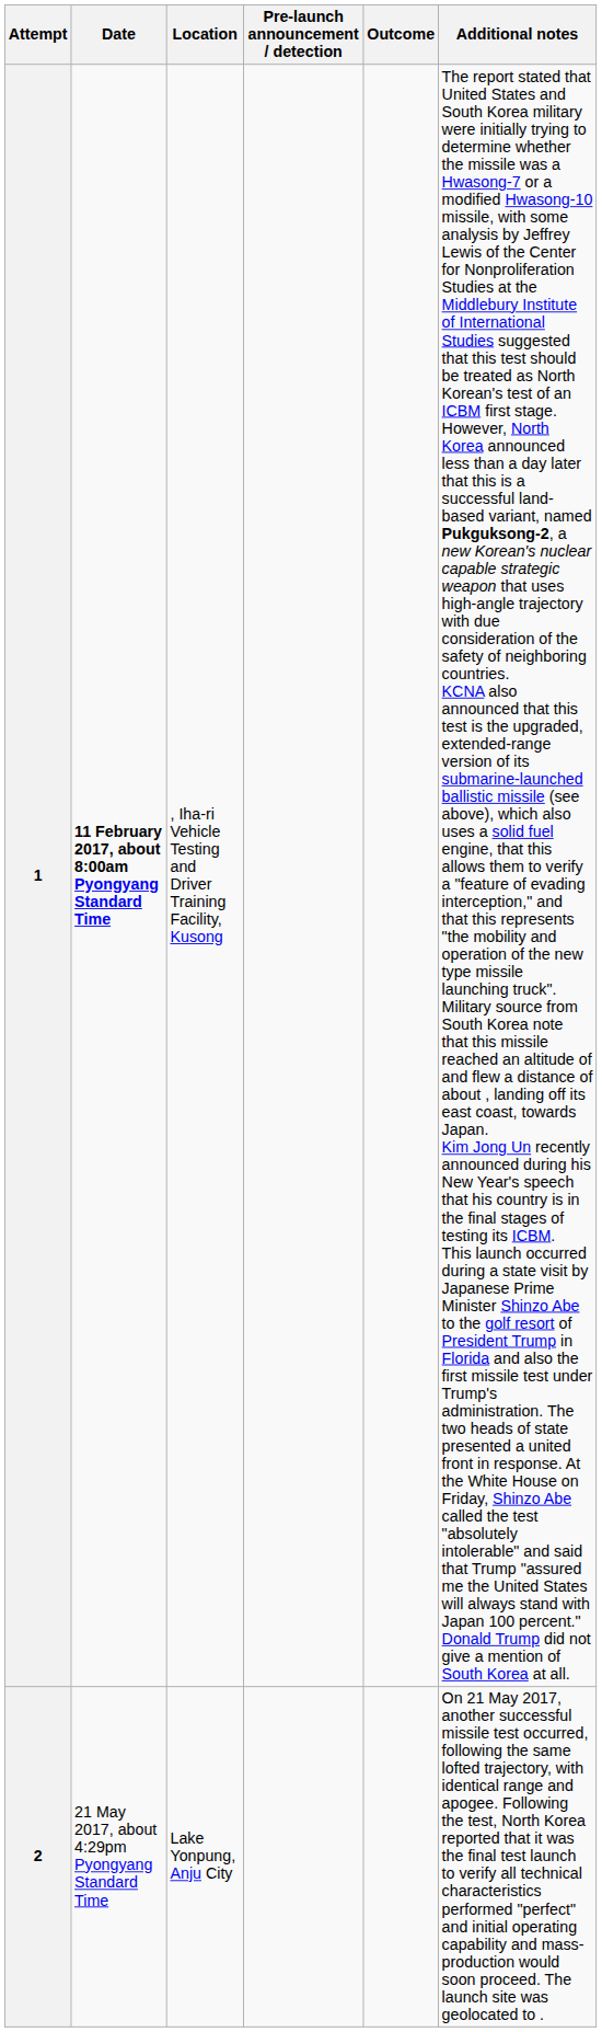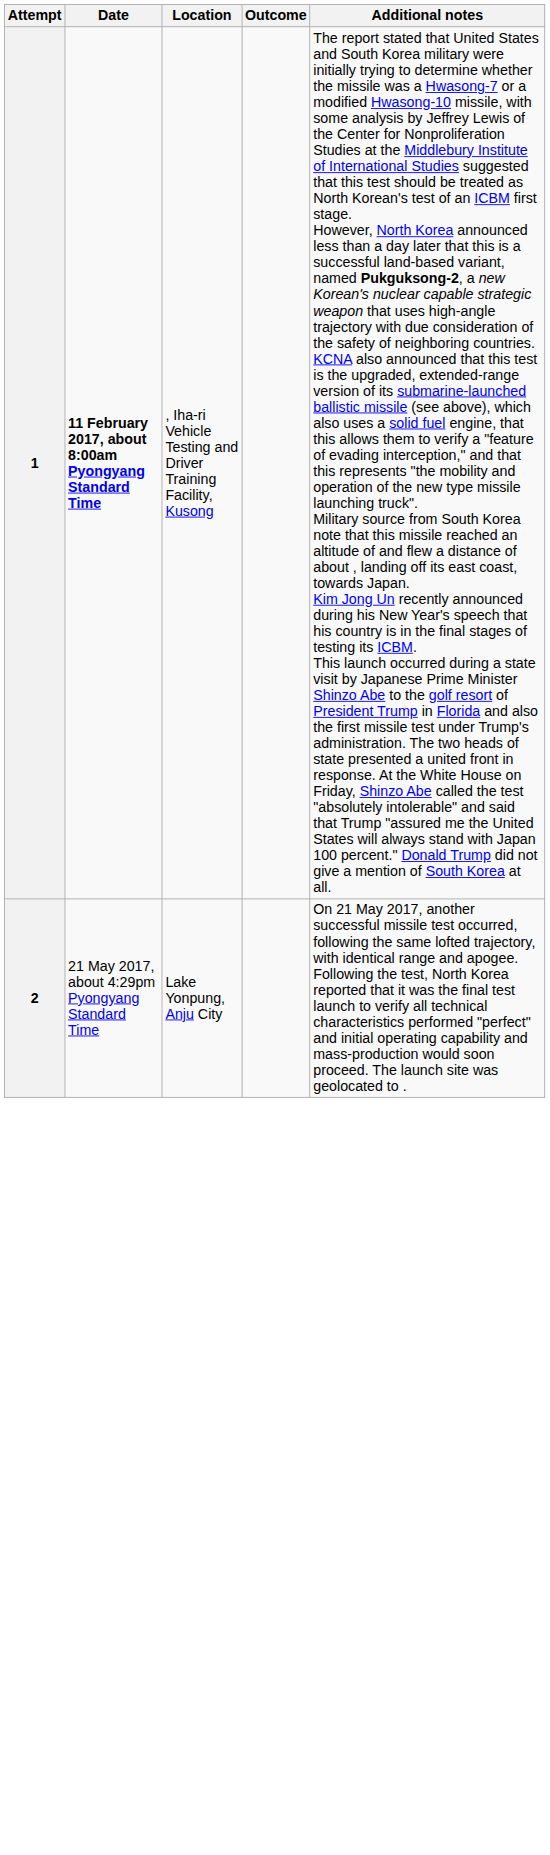- column: Pre-launch announcement / detection
